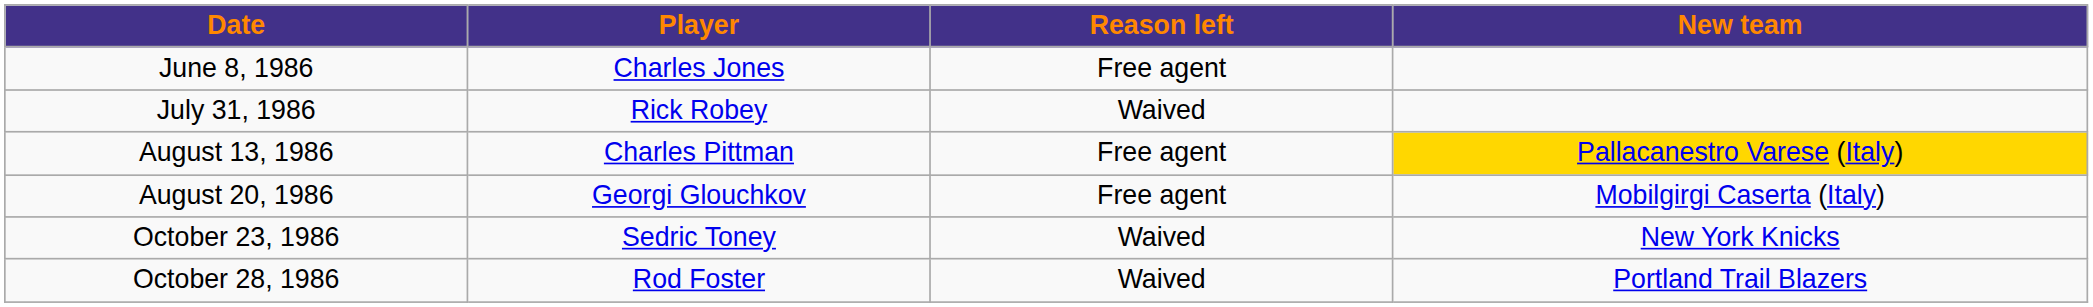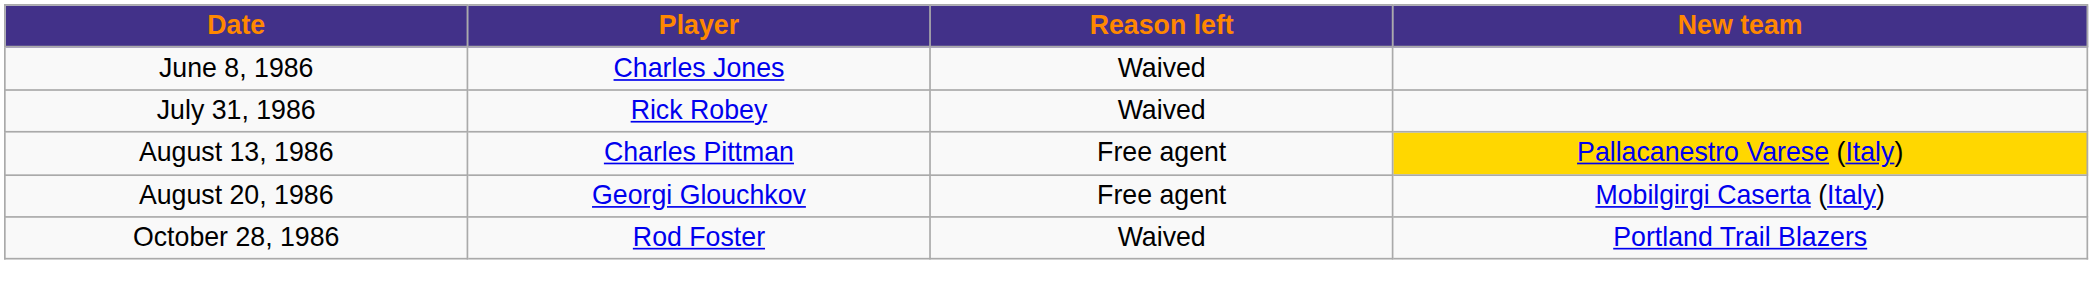June 8, 1986 | Reason left: Free agent -> Waived
- row: October 23, 1986 | Sedric Toney | Waived | New York Knicks
